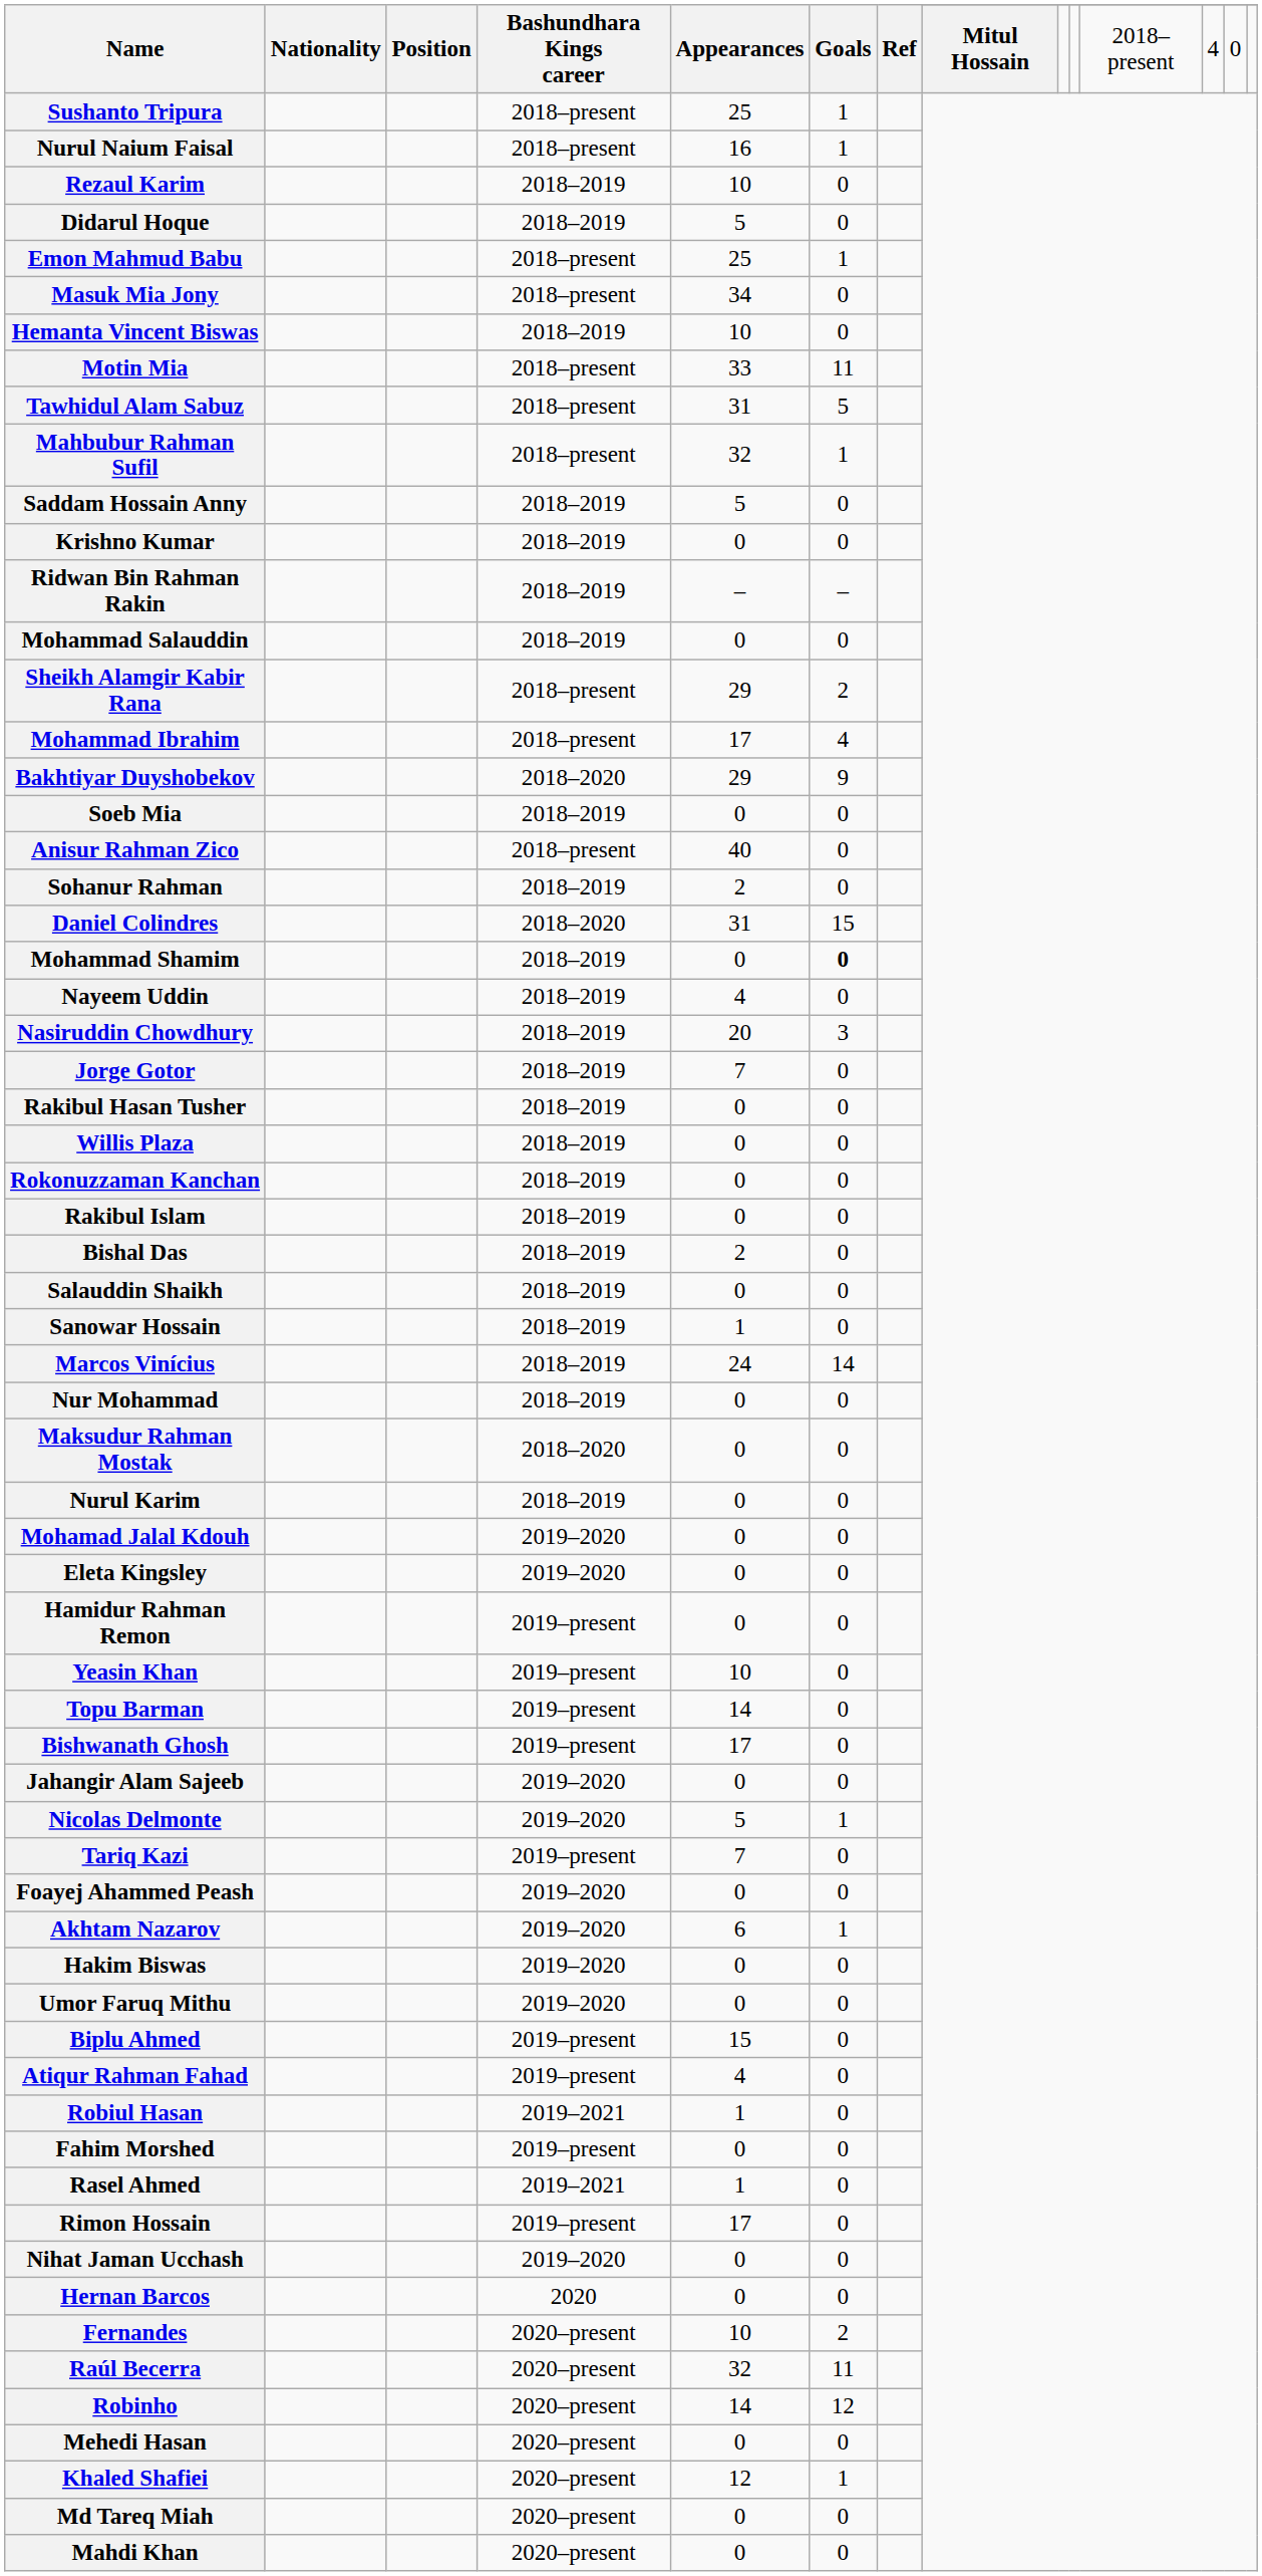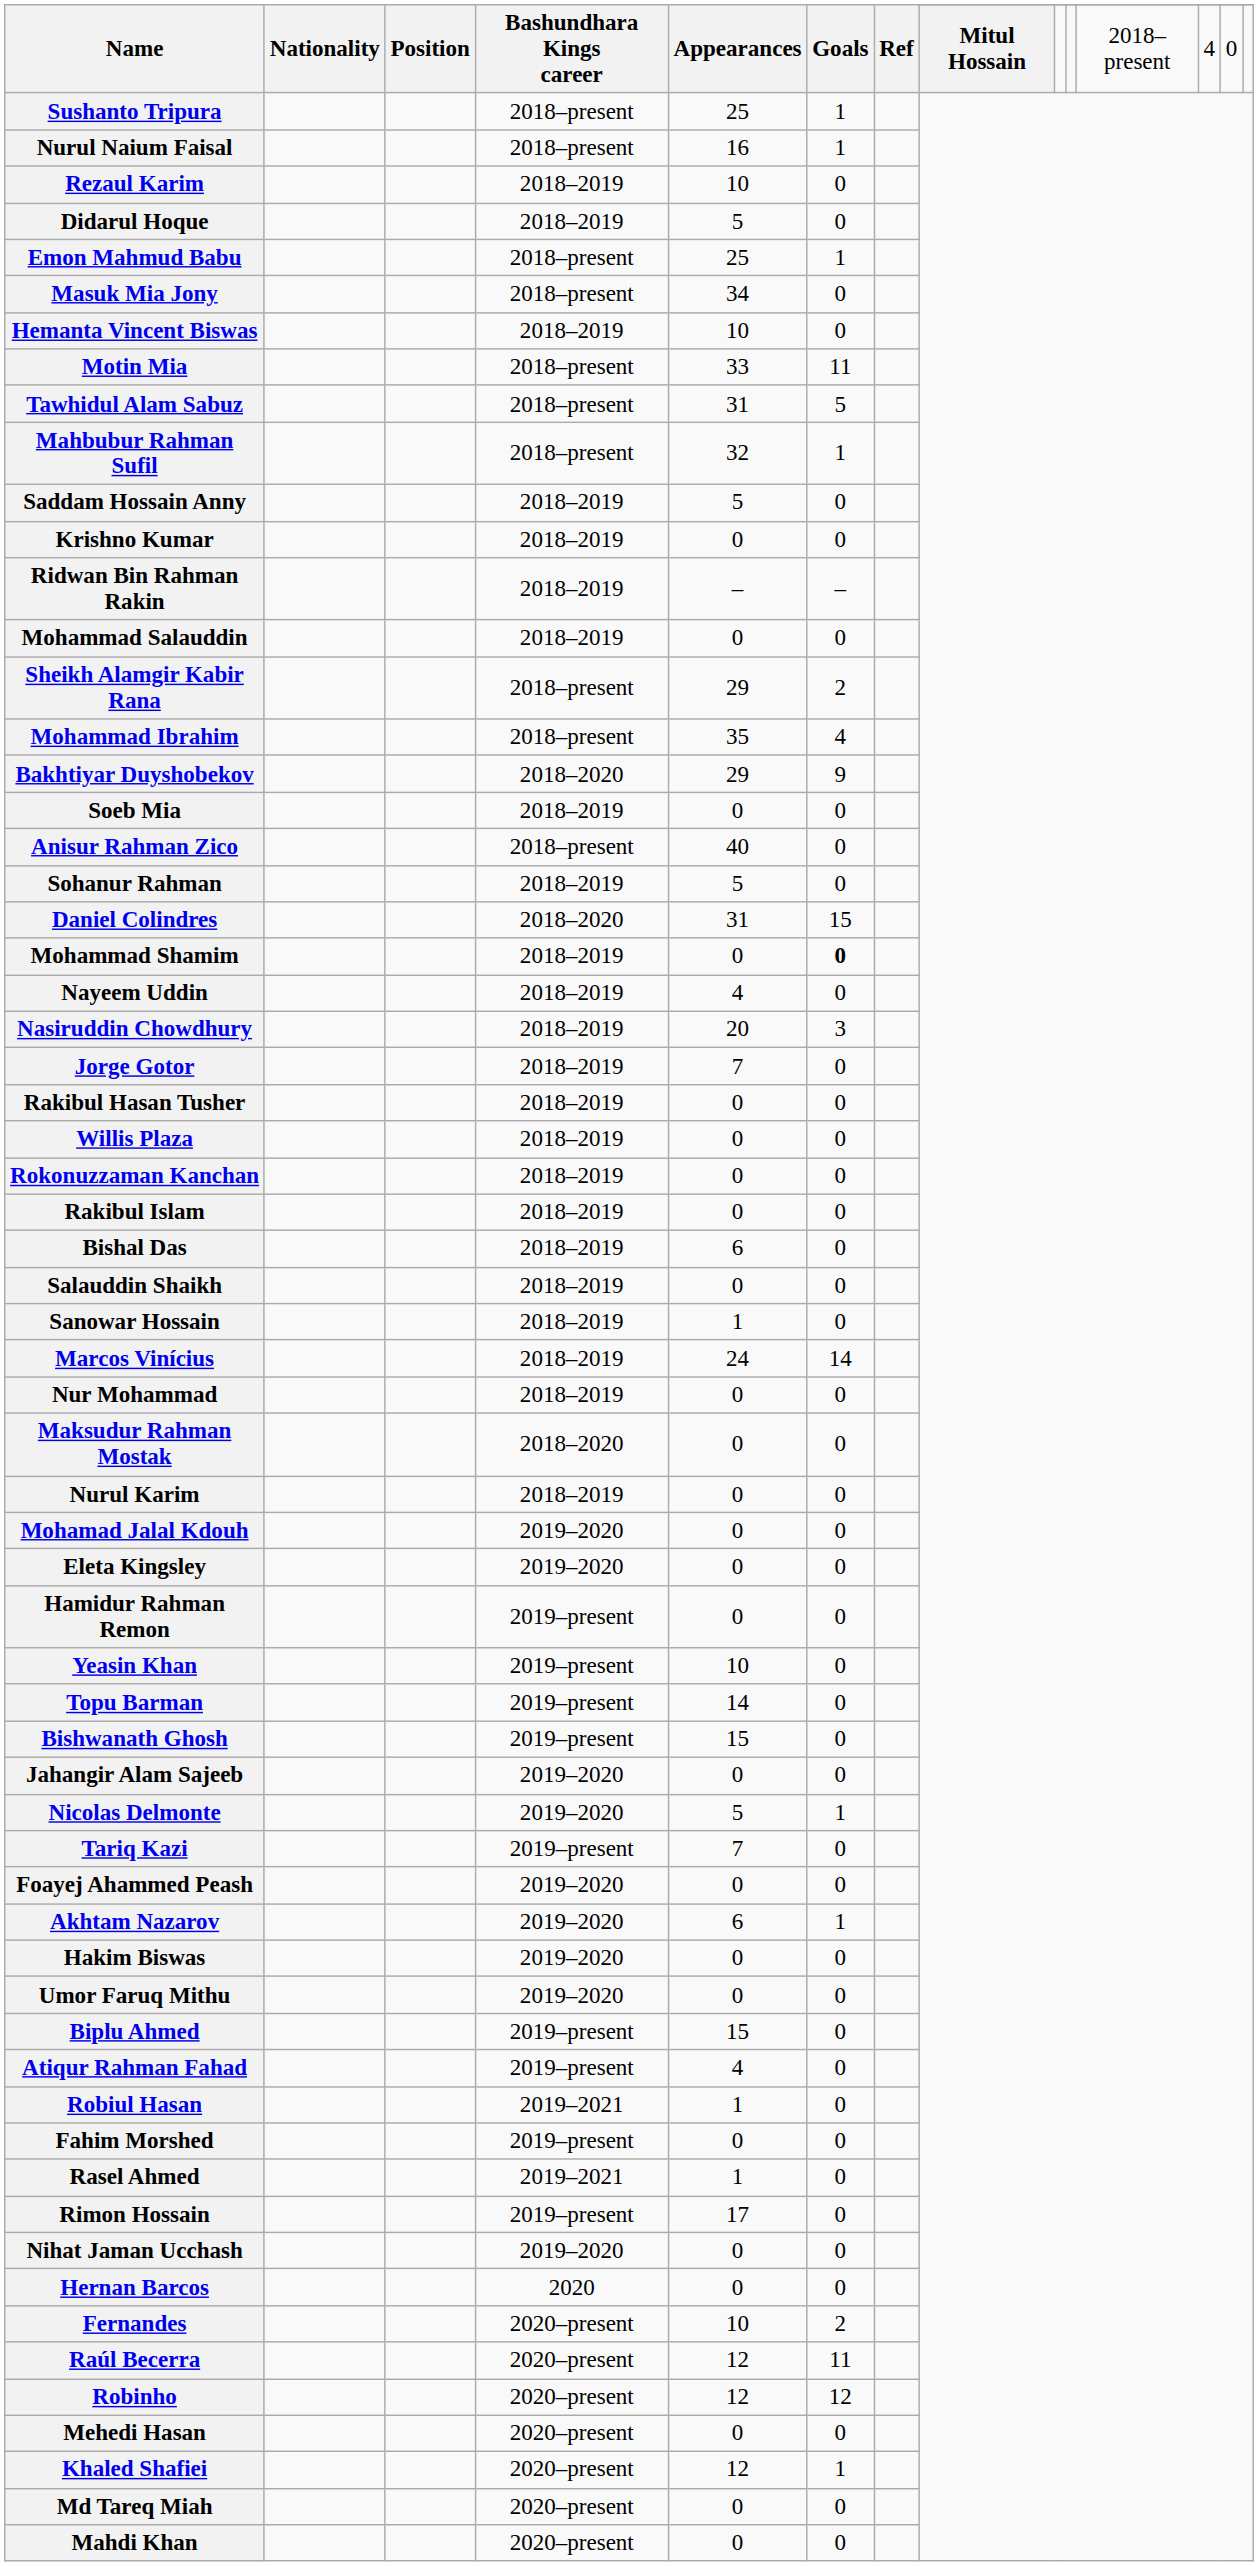Mohammad Ibrahim | Appearances: 17 -> 35
Sohanur Rahman | Appearances: 2 -> 5
Bishal Das | Appearances: 2 -> 6
Bishwanath Ghosh | Appearances: 17 -> 15
Raúl Becerra | Appearances: 32 -> 12
Robinho | Appearances: 14 -> 12
